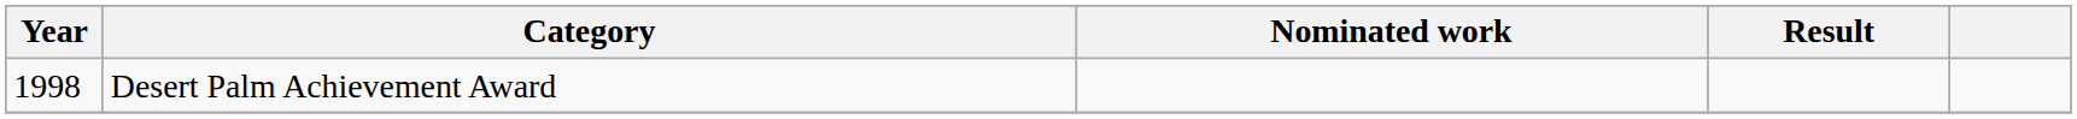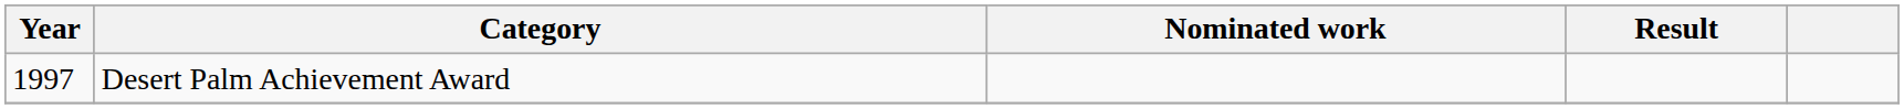Desert Palm Achievement Award | Year: 1998 -> 1997
